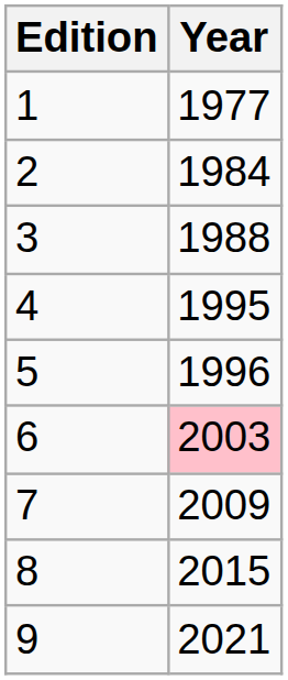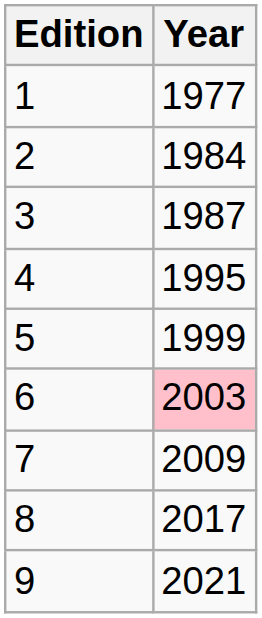3 | Year: 1988 -> 1987
5 | Year: 1996 -> 1999
8 | Year: 2015 -> 2017
